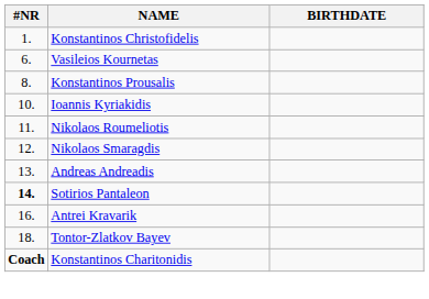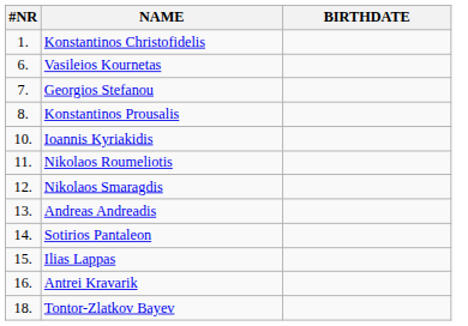+ row: 7. | Georgios Stefanou
Sotirios Pantaleon | #NR: bold -> normal
+ row: 15. | Ilias Lappas
- row: Coach | Konstantinos Charitonidis
